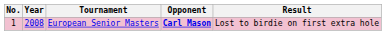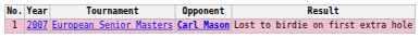European Senior Masters | Year: 2008 -> 2007
